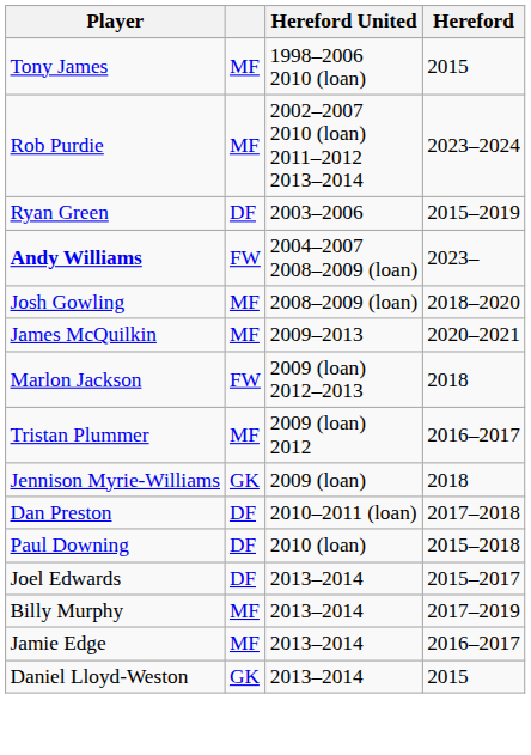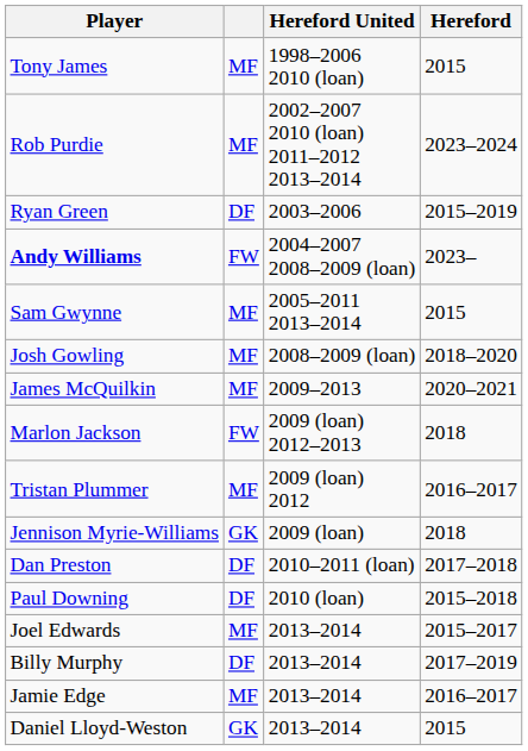+ row: Sam Gwynne | MF | 2005–2011 2013–2014 | 2015
Joel Edwards | column 2: DF -> MF
Billy Murphy | column 2: MF -> DF
